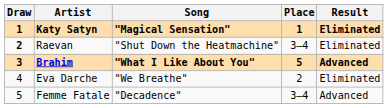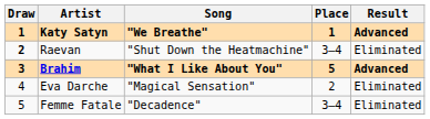Katy Satyn | Song: "Magical Sensation" -> "We Breathe"
Katy Satyn | Result: Eliminated -> Advanced
Eva Darche | Song: "We Breathe" -> "Magical Sensation"
Femme Fatale | Result: Advanced -> Eliminated
